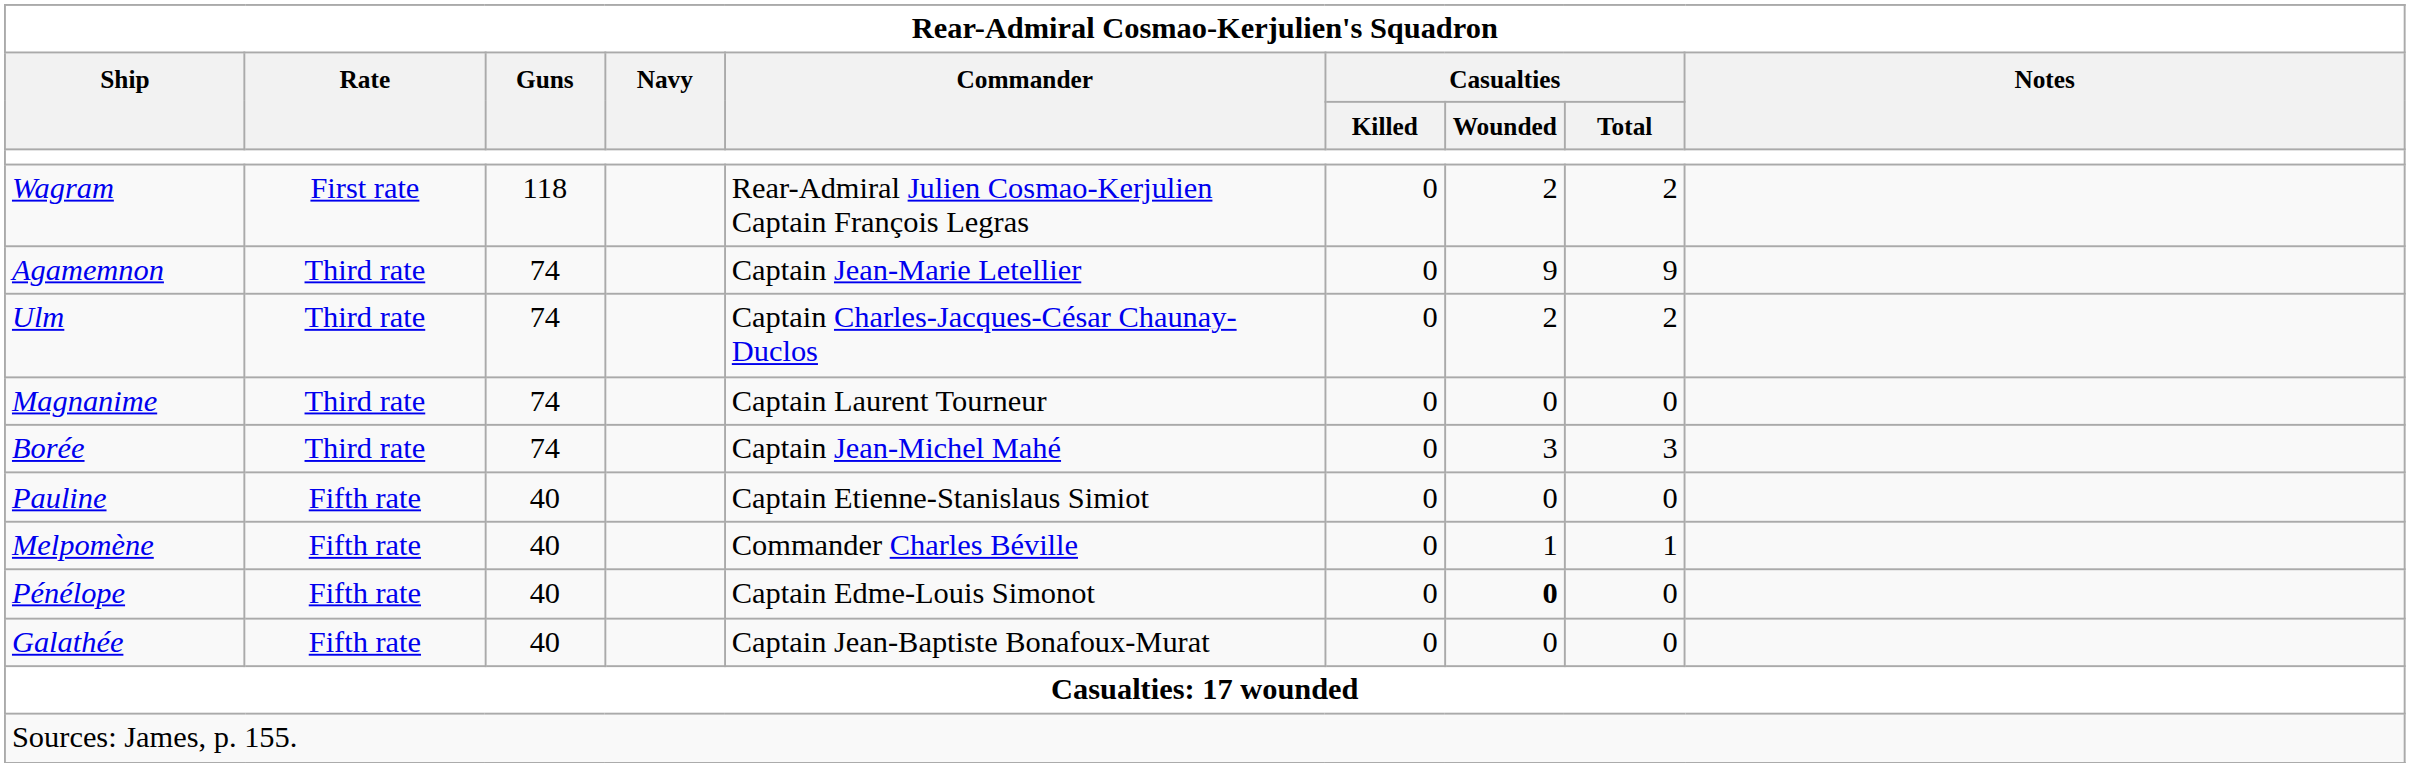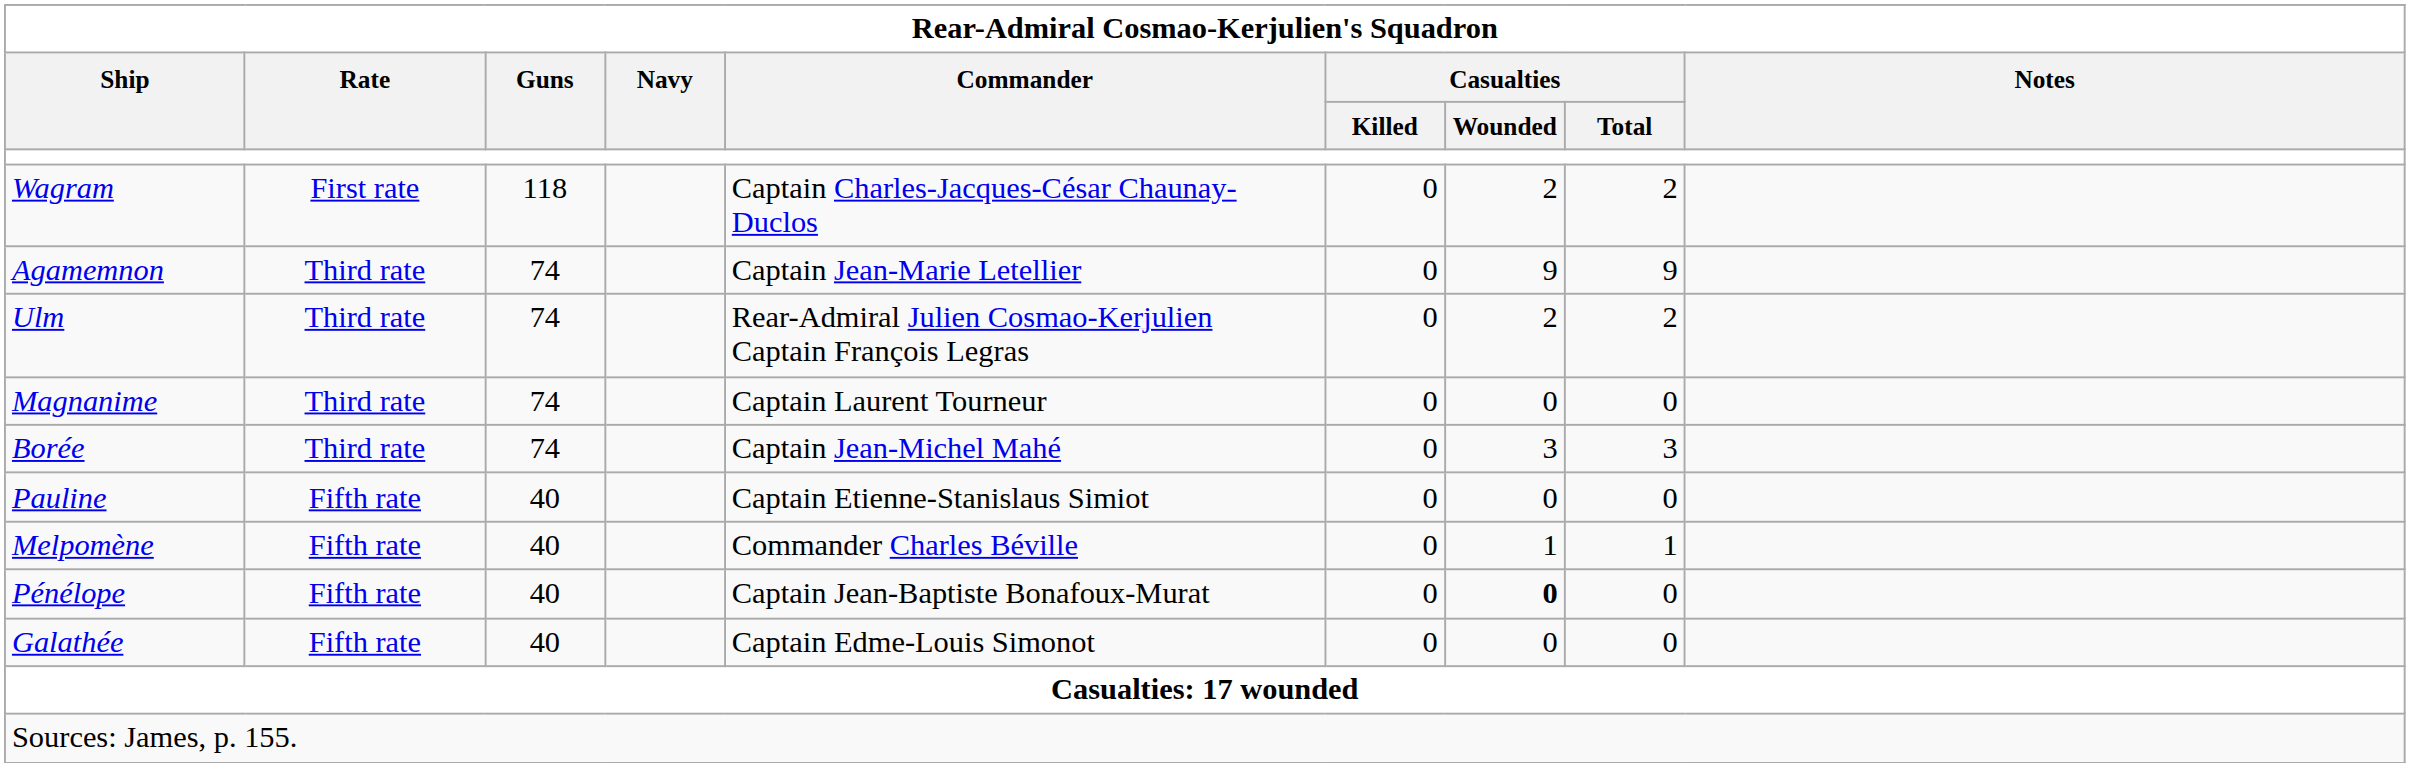Wagram | Commander: Rear-Admiral Julien Cosmao-Kerjulien Captain François Legras -> Captain Charles-Jacques-César Chaunay-Duclos
Ulm | Commander: Captain Charles-Jacques-César Chaunay-Duclos -> Rear-Admiral Julien Cosmao-Kerjulien Captain François Legras
Pénélope | Commander: Captain Edme-Louis Simonot -> Captain Jean-Baptiste Bonafoux-Murat
Galathée | Commander: Captain Jean-Baptiste Bonafoux-Murat -> Captain Edme-Louis Simonot
